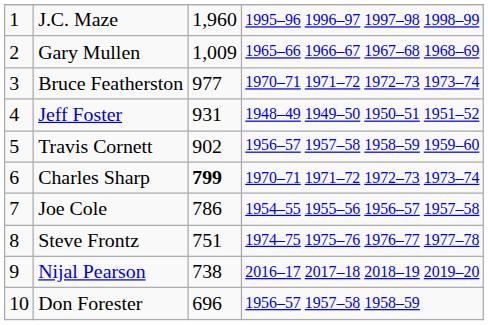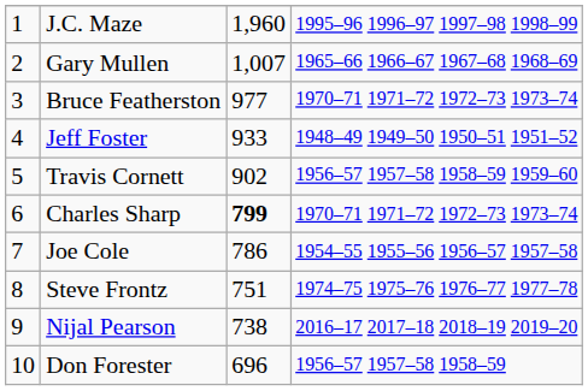Gary Mullen | column 3: 1,009 -> 1,007
Jeff Foster | column 3: 931 -> 933
